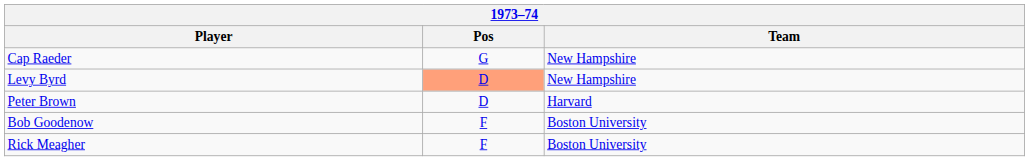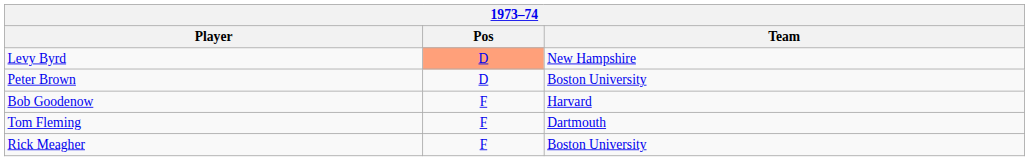- row: Cap Raeder | G | New Hampshire
Peter Brown | Team: Harvard -> Boston University
Bob Goodenow | Team: Boston University -> Harvard
+ row: Tom Fleming | F | Dartmouth
